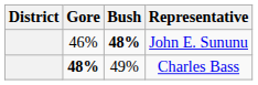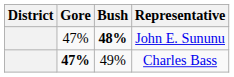John E. Sununu | Gore: 46% -> 47%
Charles Bass | Gore: 48% -> 47%
